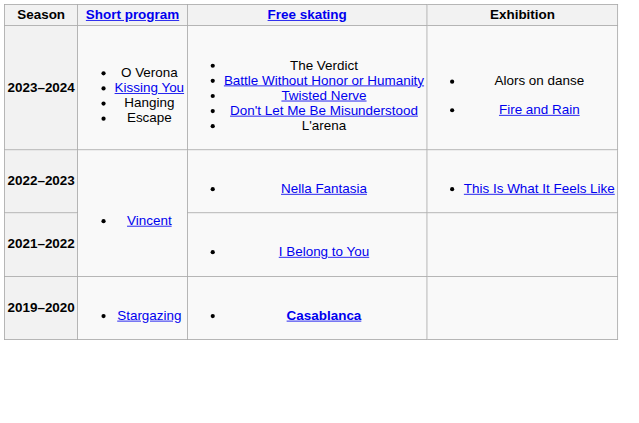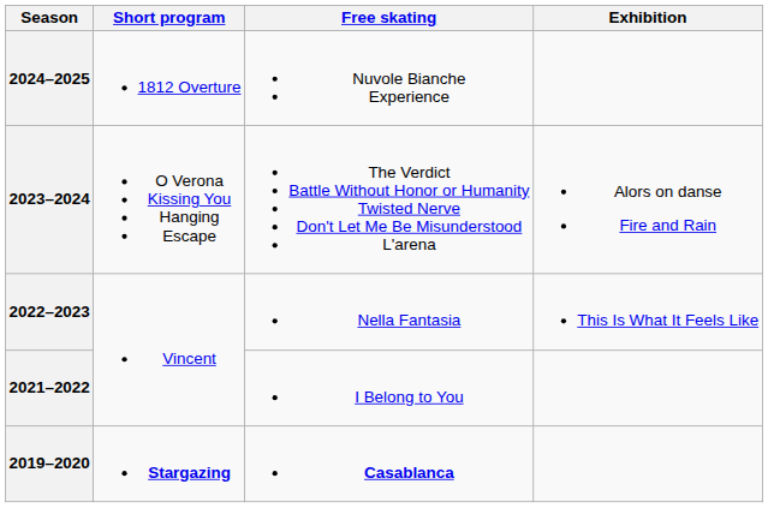+ row: 2024–2025 | 1812 Overture | Nuvole Bianche Experience
2019–2020 | Short program: normal -> bold
